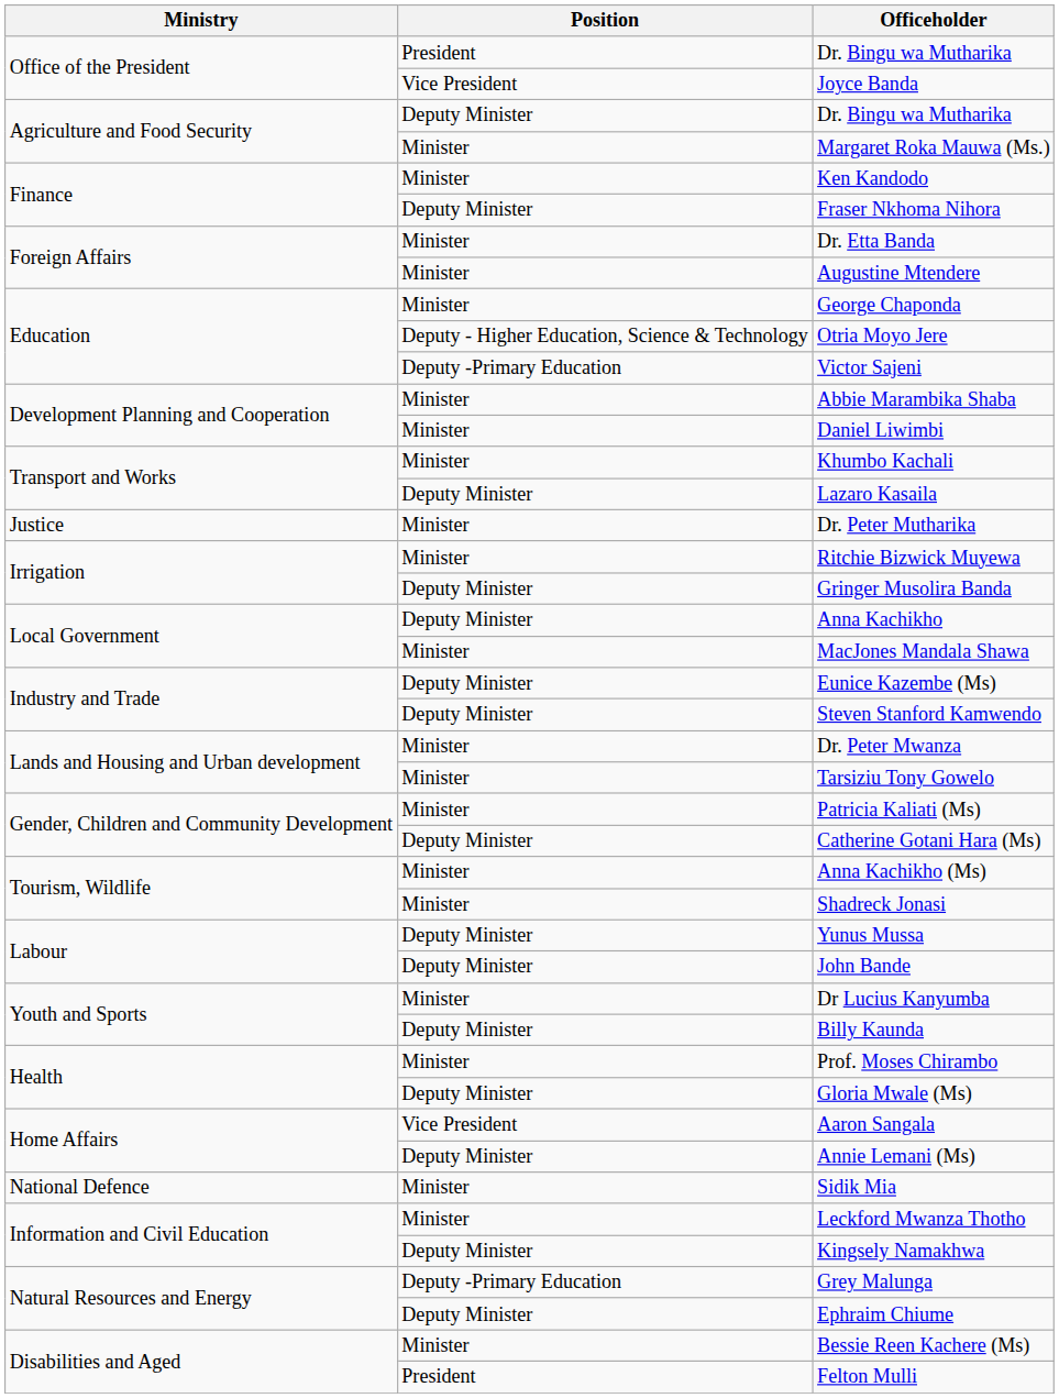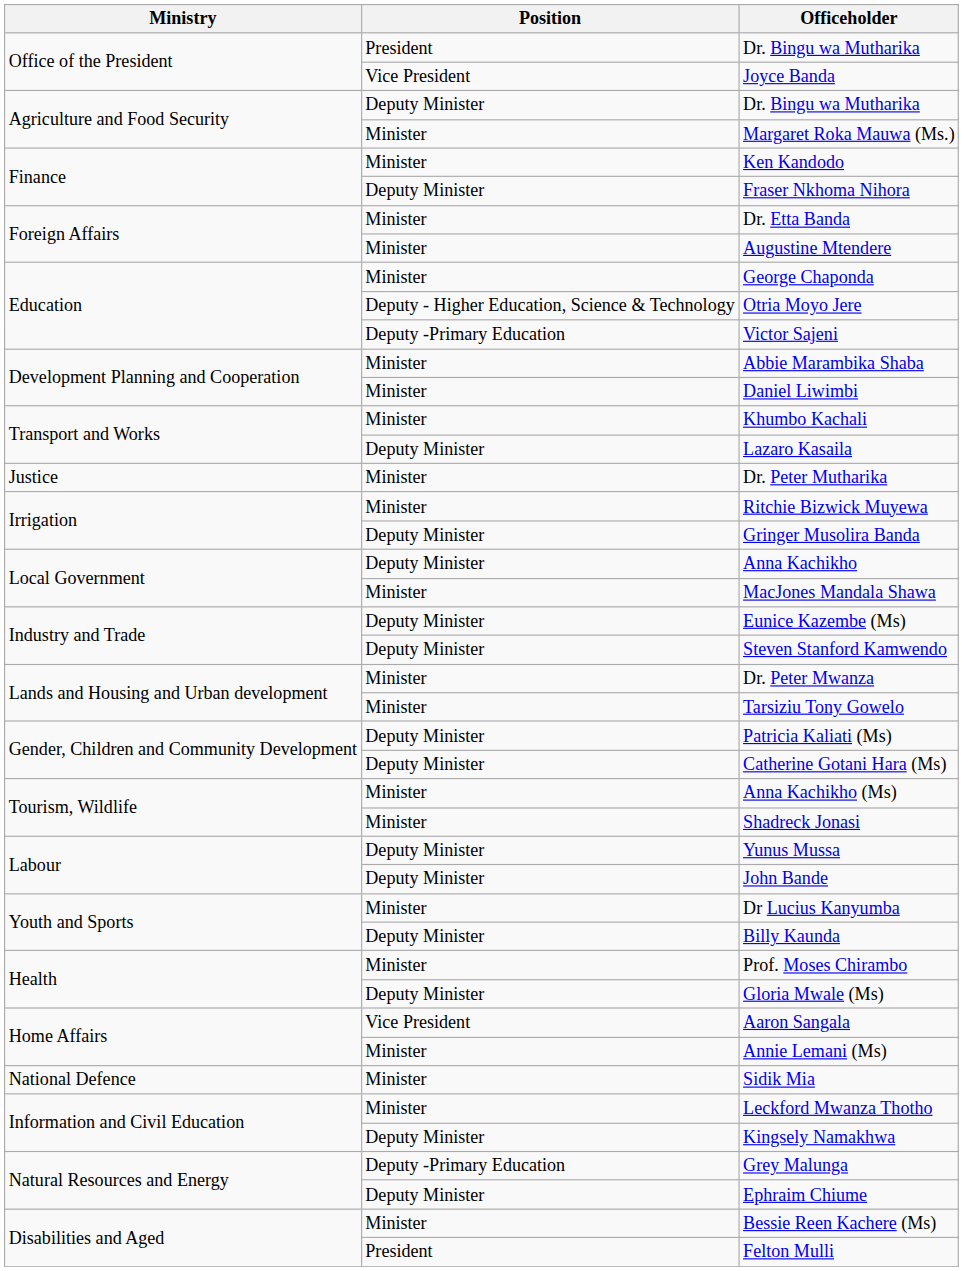Patricia Kaliati (Ms) | Position: Minister -> Deputy Minister
Annie Lemani (Ms) | Position: Deputy Minister -> Minister
